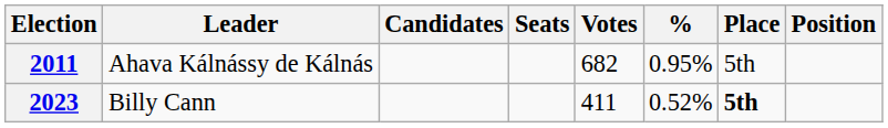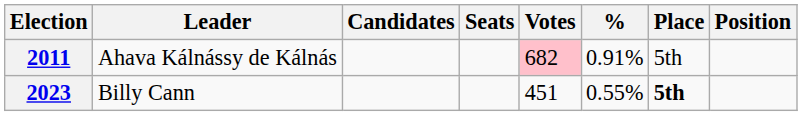2011 | Votes: no background -> pink background
2011 | %: 0.95% -> 0.91%
2023 | Votes: 411 -> 451
2023 | %: 0.52% -> 0.55%
